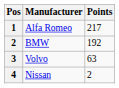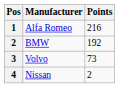Alfa Romeo | Points: 217 -> 216
Volvo | Points: 63 -> 73
